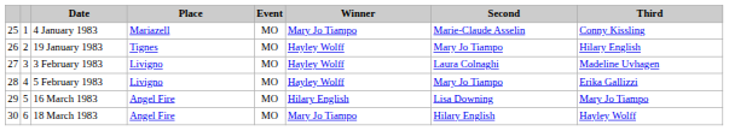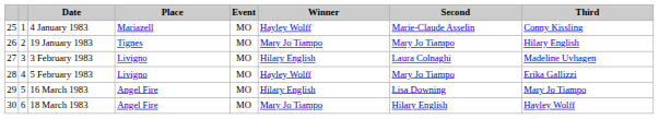4 January 1983 | Winner: Mary Jo Tiampo -> Hayley Wolff
19 January 1983 | Winner: Hayley Wolff -> Mary Jo Tiampo
3 February 1983 | Winner: Hayley Wolff -> Hilary English
